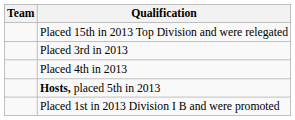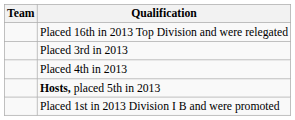- row: Placed 15th in 2013 Top Division and were relegated
+ row: Placed 16th in 2013 Top Division and were relegated
